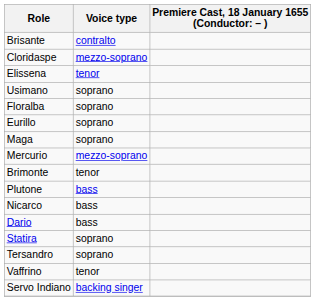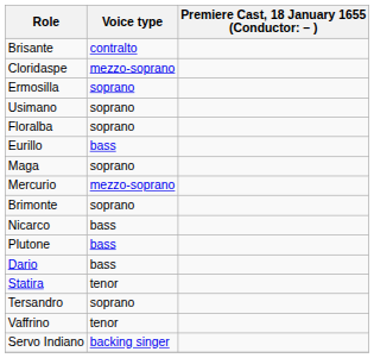- row: Elissena | tenor
+ row: Ermosilla | soprano
Eurillo | Voice type: soprano -> bass
Brimonte | Voice type: tenor -> soprano
rows swapped: Plutone <-> Nicarco
Statira | Voice type: soprano -> tenor
